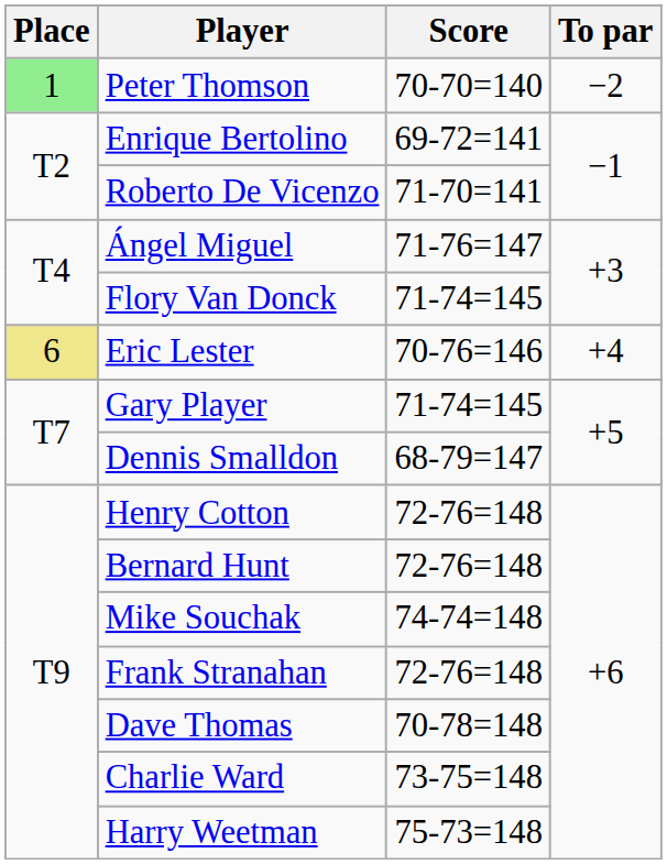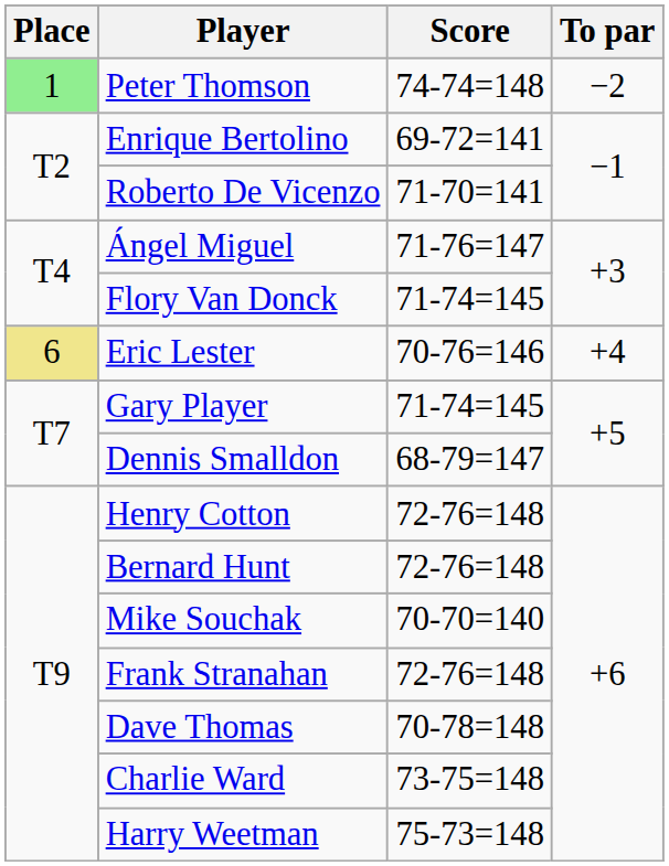Peter Thomson | Score: 70-70=140 -> 74-74=148
Mike Souchak | Score: 74-74=148 -> 70-70=140
